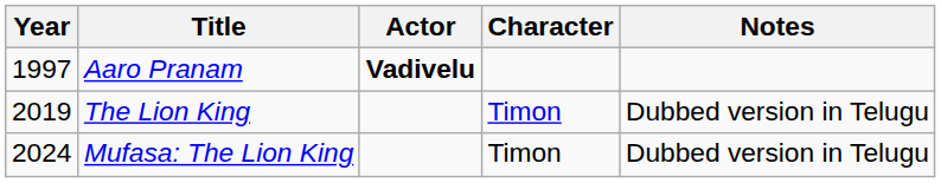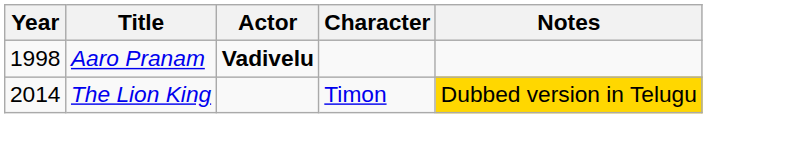Aaro Pranam | Year: 1997 -> 1998
The Lion King | Year: 2019 -> 2014
The Lion King | Notes: no background -> gold background
- row: 2024 | Mufasa: The Lion King | Timon | Dubbed version in Telugu
